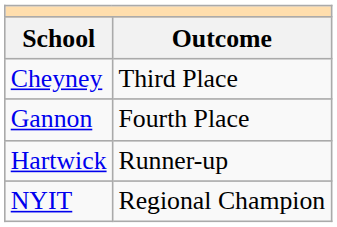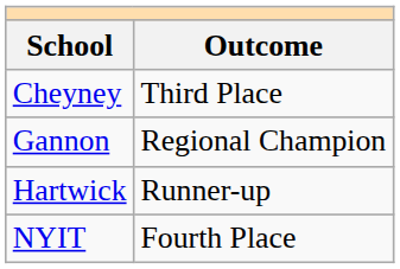Gannon | Outcome: Fourth Place -> Regional Champion
NYIT | Outcome: Regional Champion -> Fourth Place
